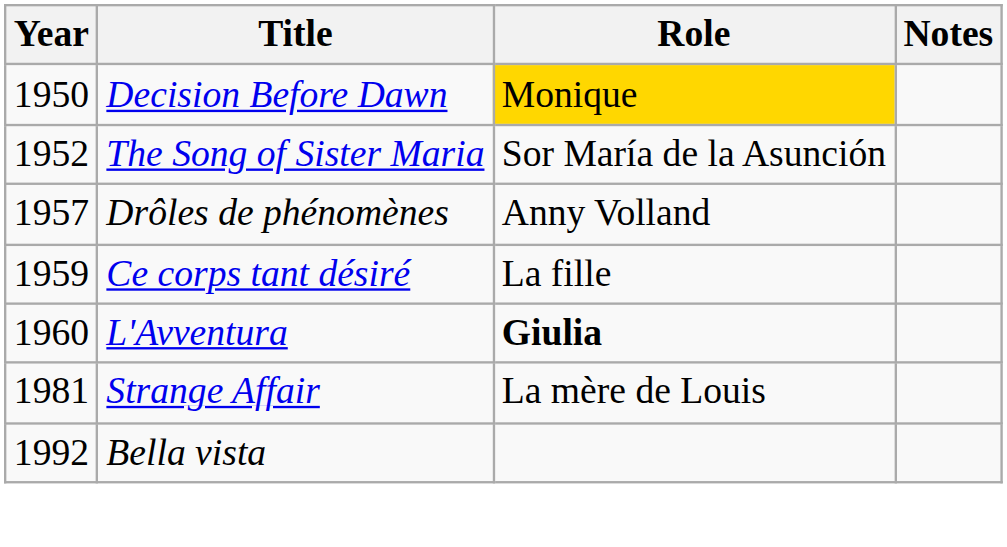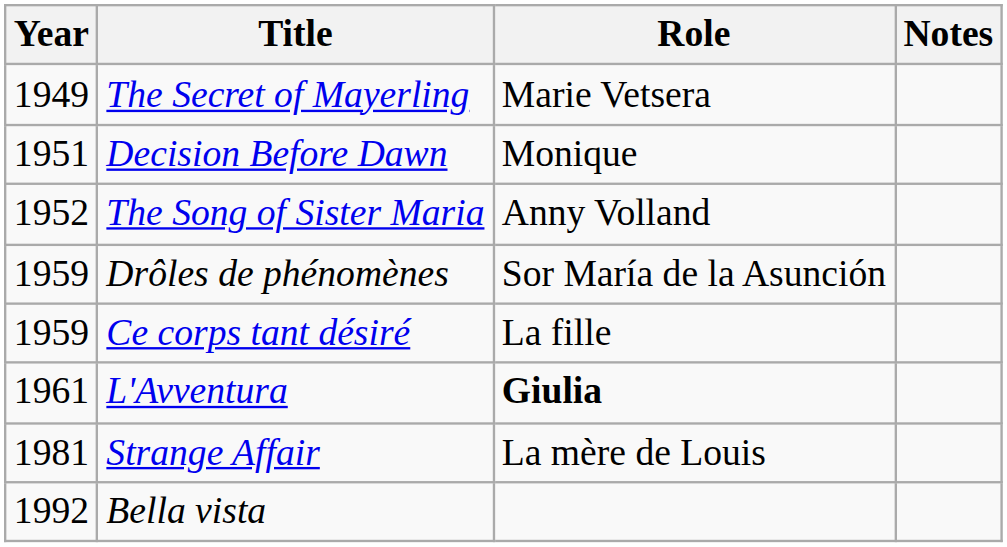+ row: 1949 | The Secret of Mayerling | Marie Vetsera
Decision Before Dawn | Year: 1950 -> 1951
Decision Before Dawn | Role: gold background -> no background
The Song of Sister Maria | Role: Sor María de la Asunción -> Anny Volland
Drôles de phénomènes | Year: 1957 -> 1959
Drôles de phénomènes | Role: Anny Volland -> Sor María de la Asunción
L'Avventura | Year: 1960 -> 1961
